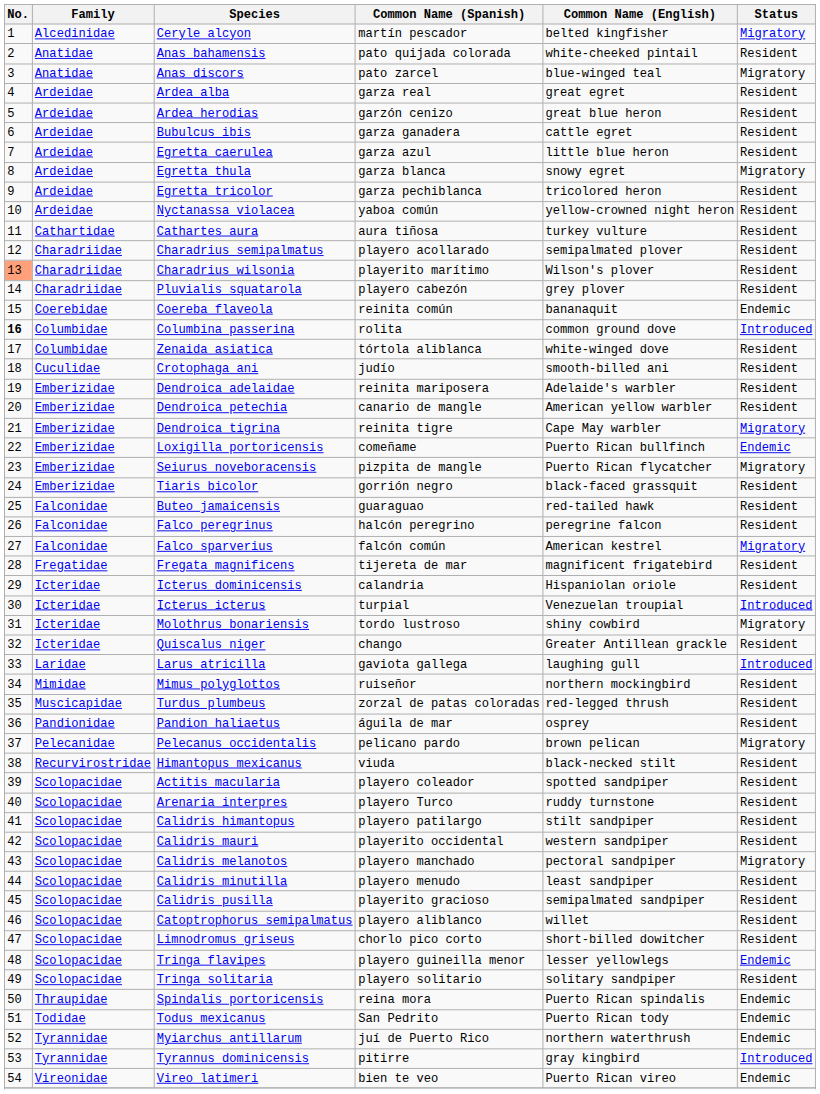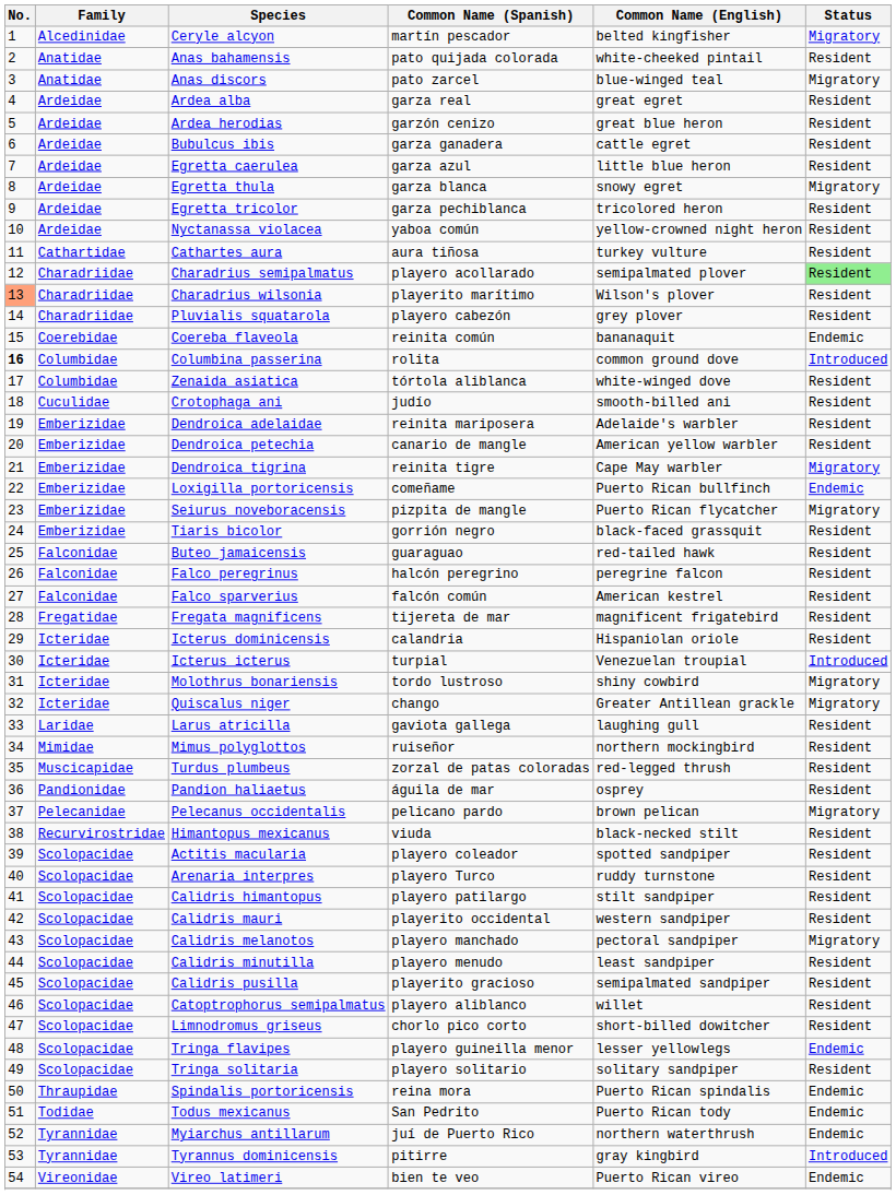Charadrius semipalmatus | Status: no background -> lightgreen background
Falco sparverius | Status: Migratory -> Resident
Quiscalus niger | Status: Resident -> Migratory
Larus atricilla | Status: Introduced -> Resident
